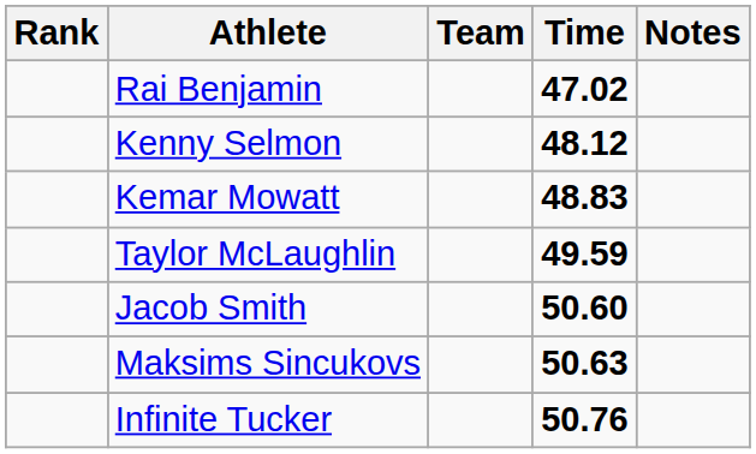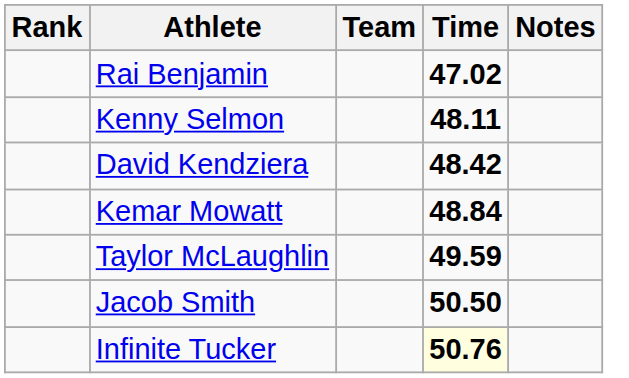Kenny Selmon | Time: 48.12 -> 48.11
+ row: David Kendziera | 48.42
Kemar Mowatt | Time: 48.83 -> 48.84
Jacob Smith | Time: 50.60 -> 50.50
- row: Maksims Sincukovs | 50.63
Infinite Tucker | Time: no background -> lightyellow background
